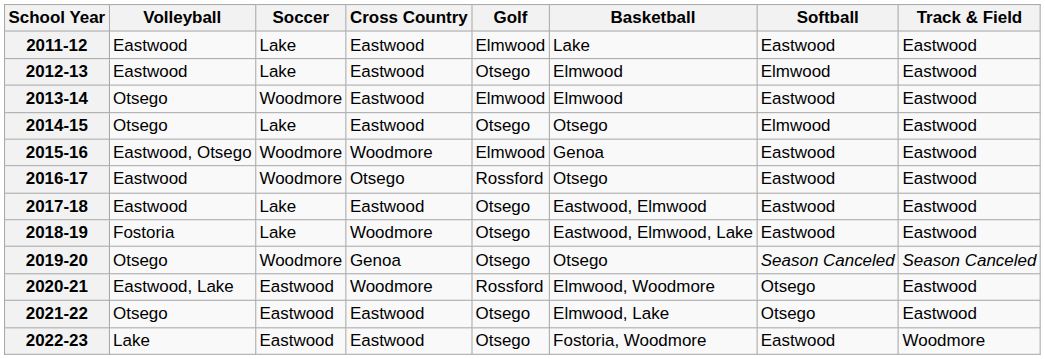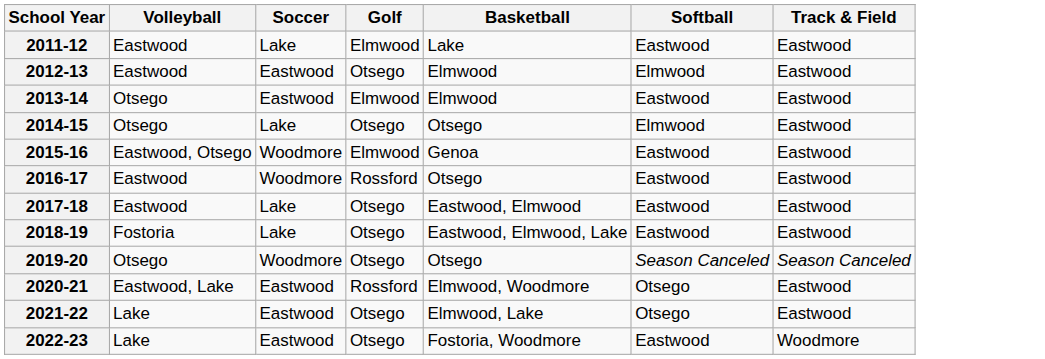- column: Cross Country | Eastwood | Eastwood | Eastwood | Eastwood | Woodmore | Otsego | Eastwood | Woodmore | Genoa | Woodmore | Eastwood | Eastwood
2012-13 | Soccer: Lake -> Eastwood
2013-14 | Soccer: Woodmore -> Eastwood
2021-22 | Volleyball: Otsego -> Lake
